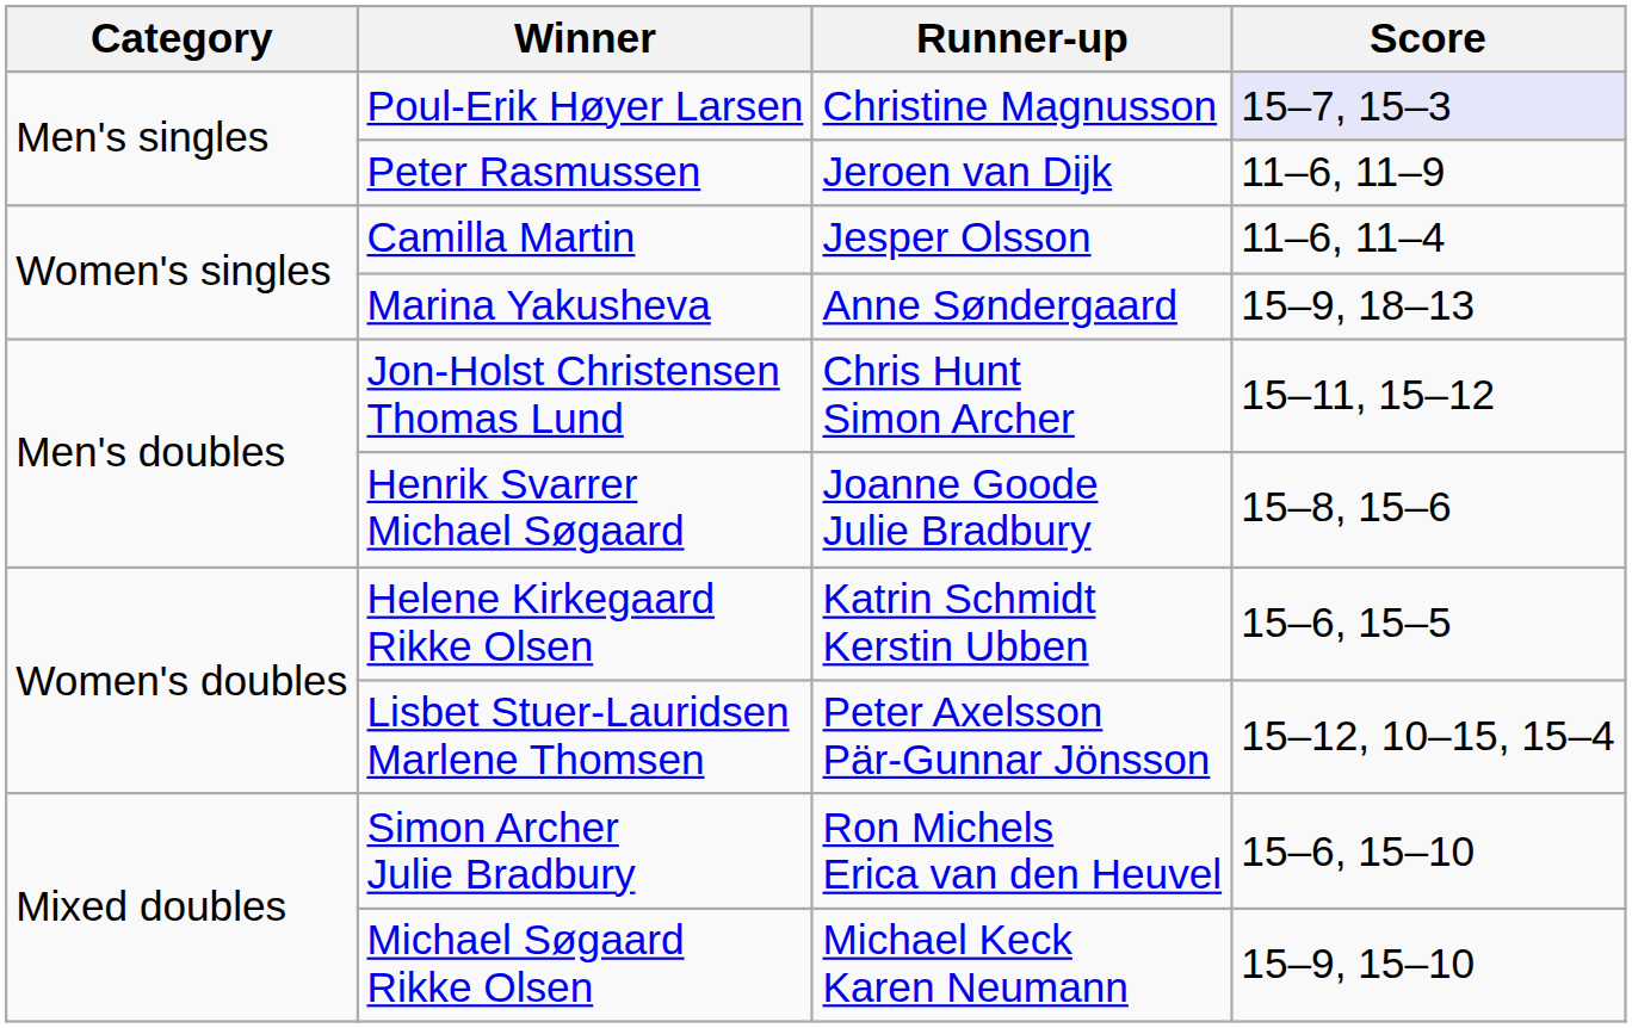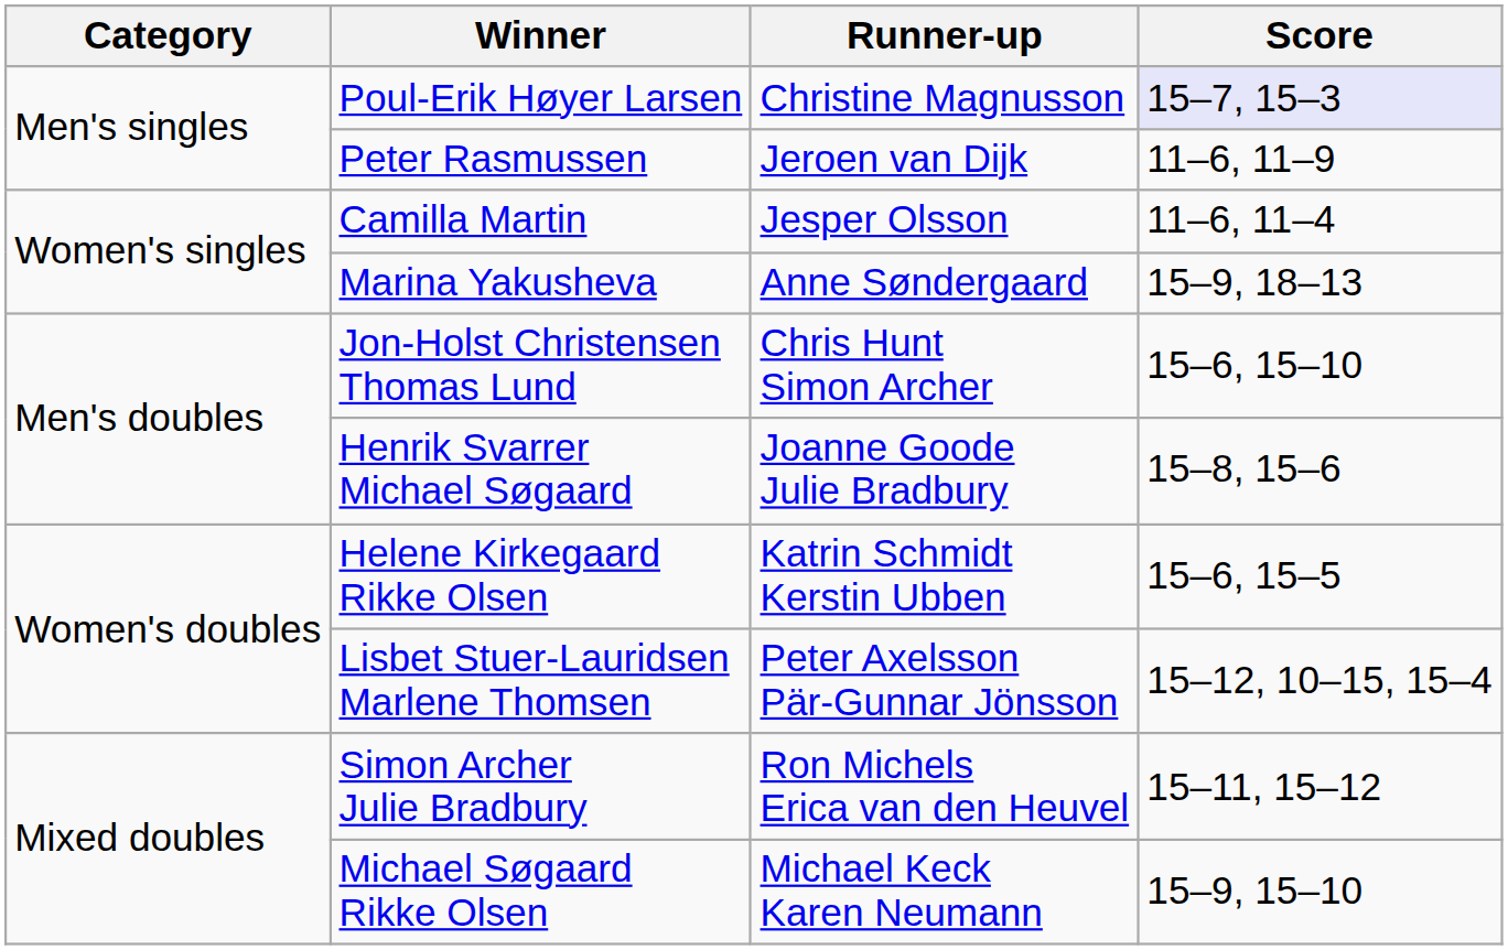Jon-Holst Christensen Thomas Lund | Score: 15–11, 15–12 -> 15–6, 15–10
Simon Archer Julie Bradbury | Score: 15–6, 15–10 -> 15–11, 15–12
